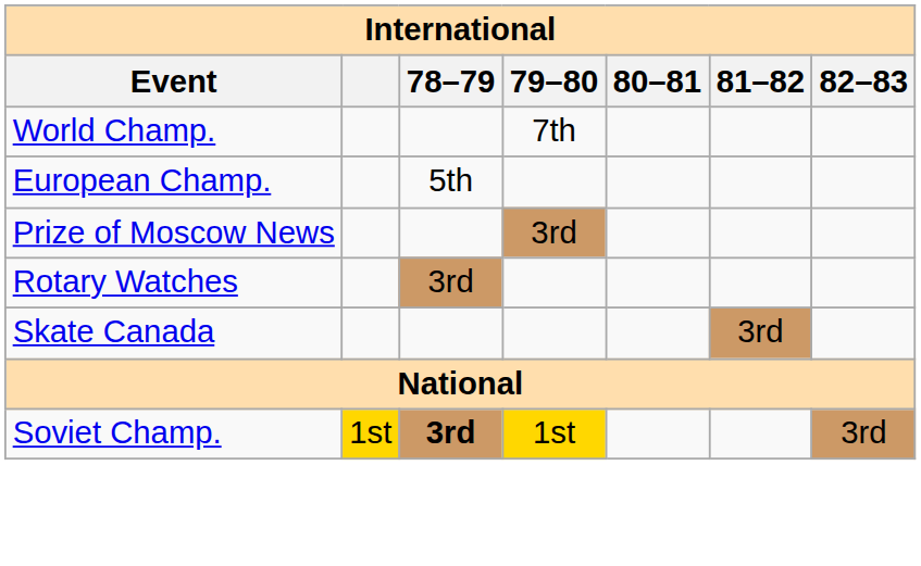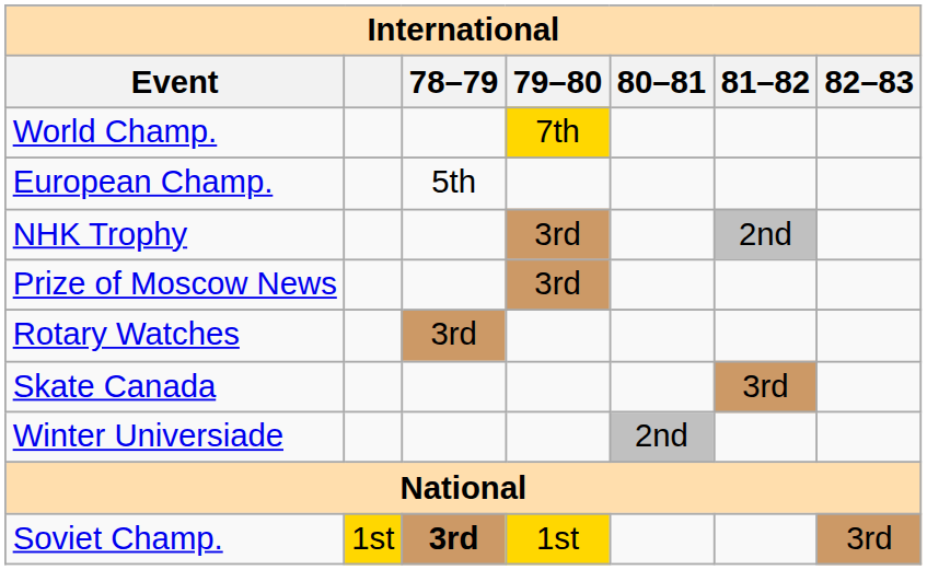World Champ. | 79–80: no background -> gold background
+ row: NHK Trophy | 3rd | 2nd
+ row: Winter Universiade | 2nd
